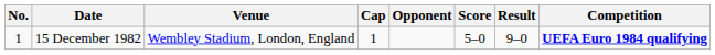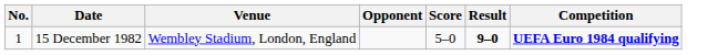- column: Cap | 1
15 December 1982 | Result: normal -> bold
